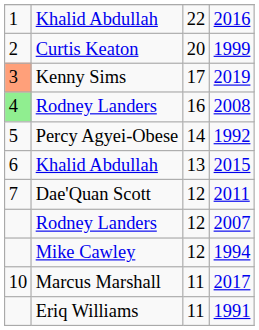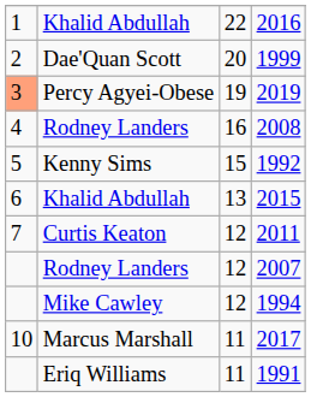1999 | column 2: Curtis Keaton -> Dae'Quan Scott
2019 | column 2: Kenny Sims -> Percy Agyei-Obese
2019 | column 3: 17 -> 19
2008 | column 1: lightgreen background -> no background
1992 | column 2: Percy Agyei-Obese -> Kenny Sims
1992 | column 3: 14 -> 15
2011 | column 2: Dae'Quan Scott -> Curtis Keaton
